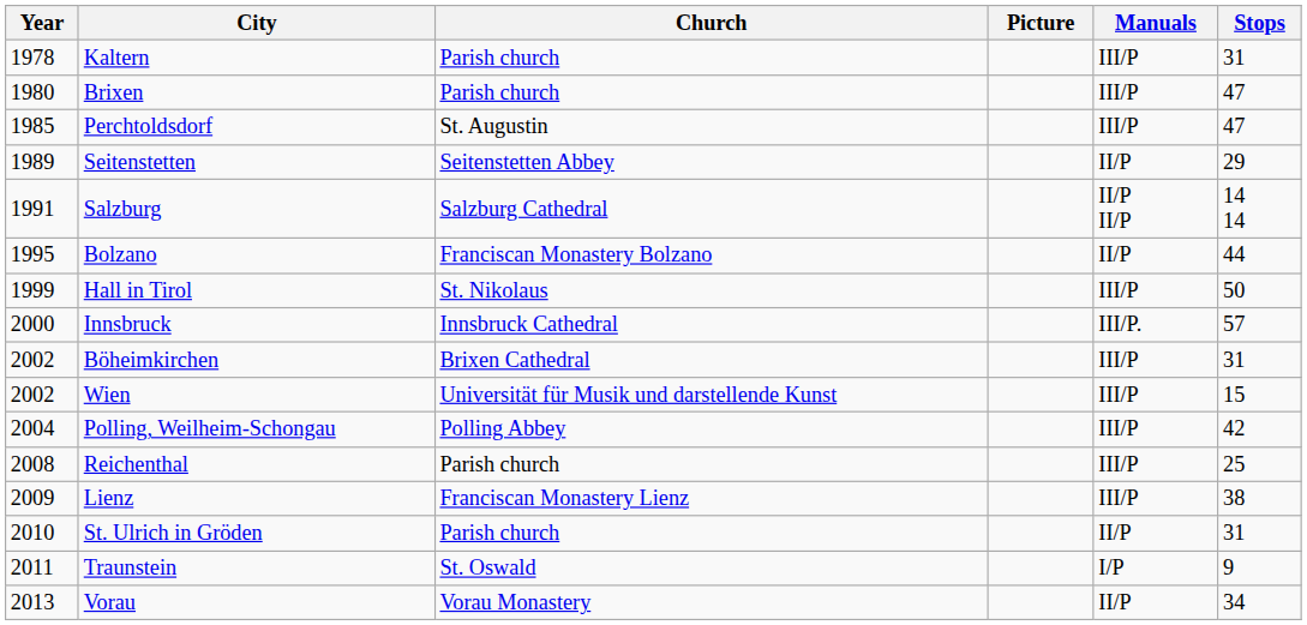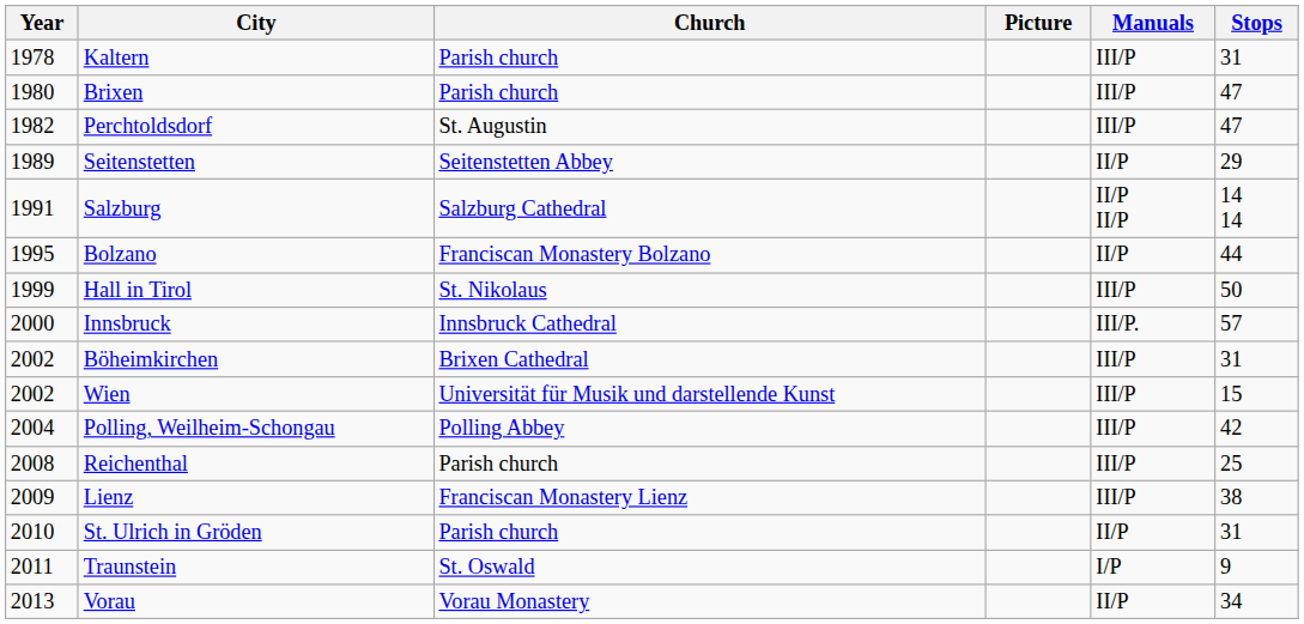Perchtoldsdorf | Year: 1985 -> 1982
